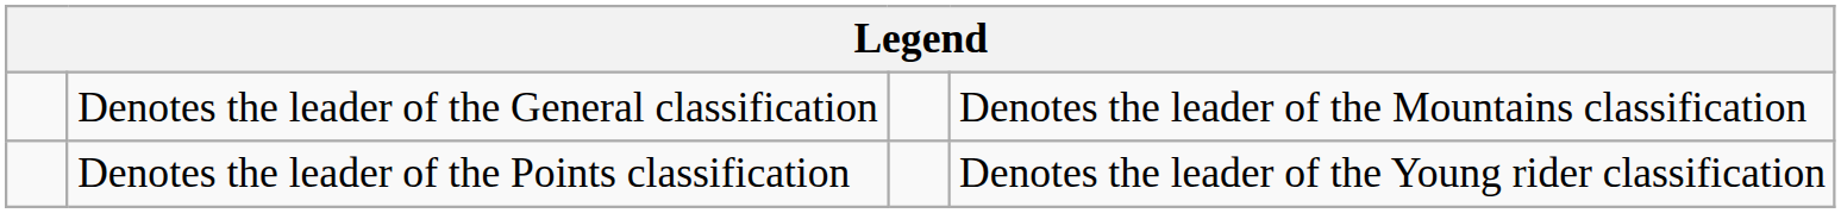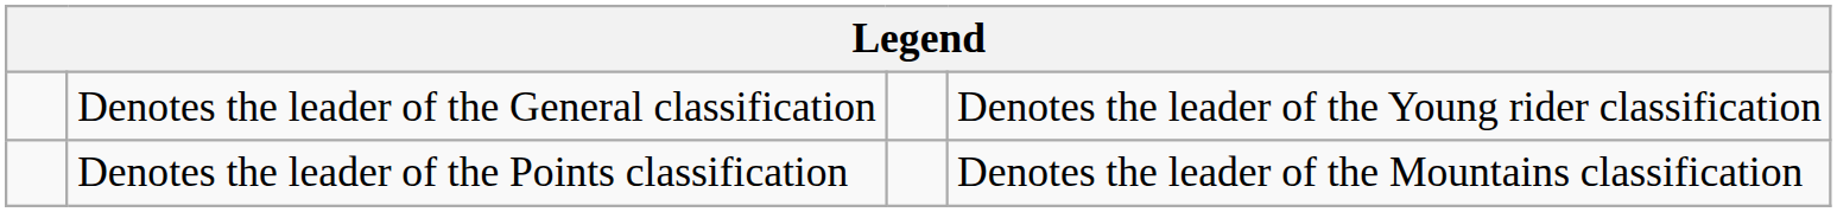Denotes the leader of the General classification | column 4: Denotes the leader of the Mountains classification -> Denotes the leader of the Young rider classification
Denotes the leader of the Points classification | column 4: Denotes the leader of the Young rider classification -> Denotes the leader of the Mountains classification
